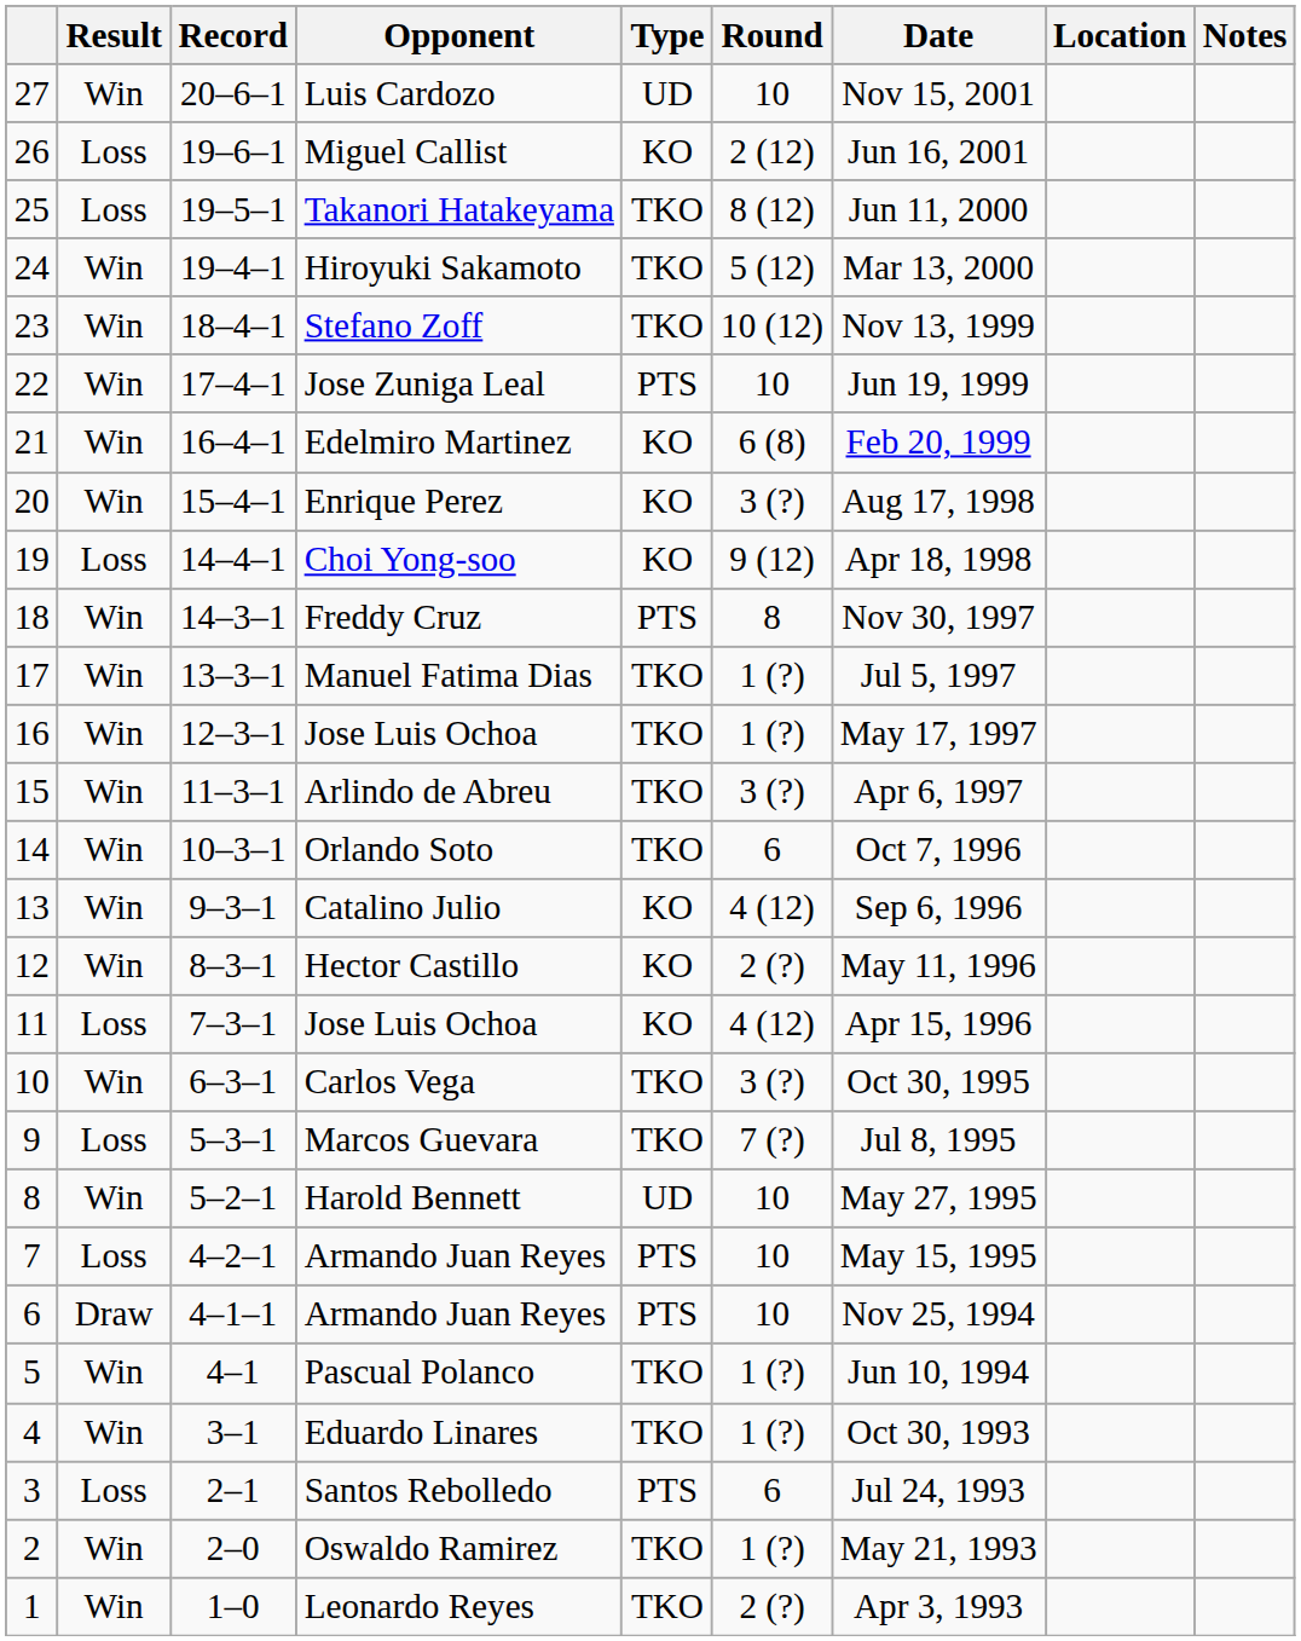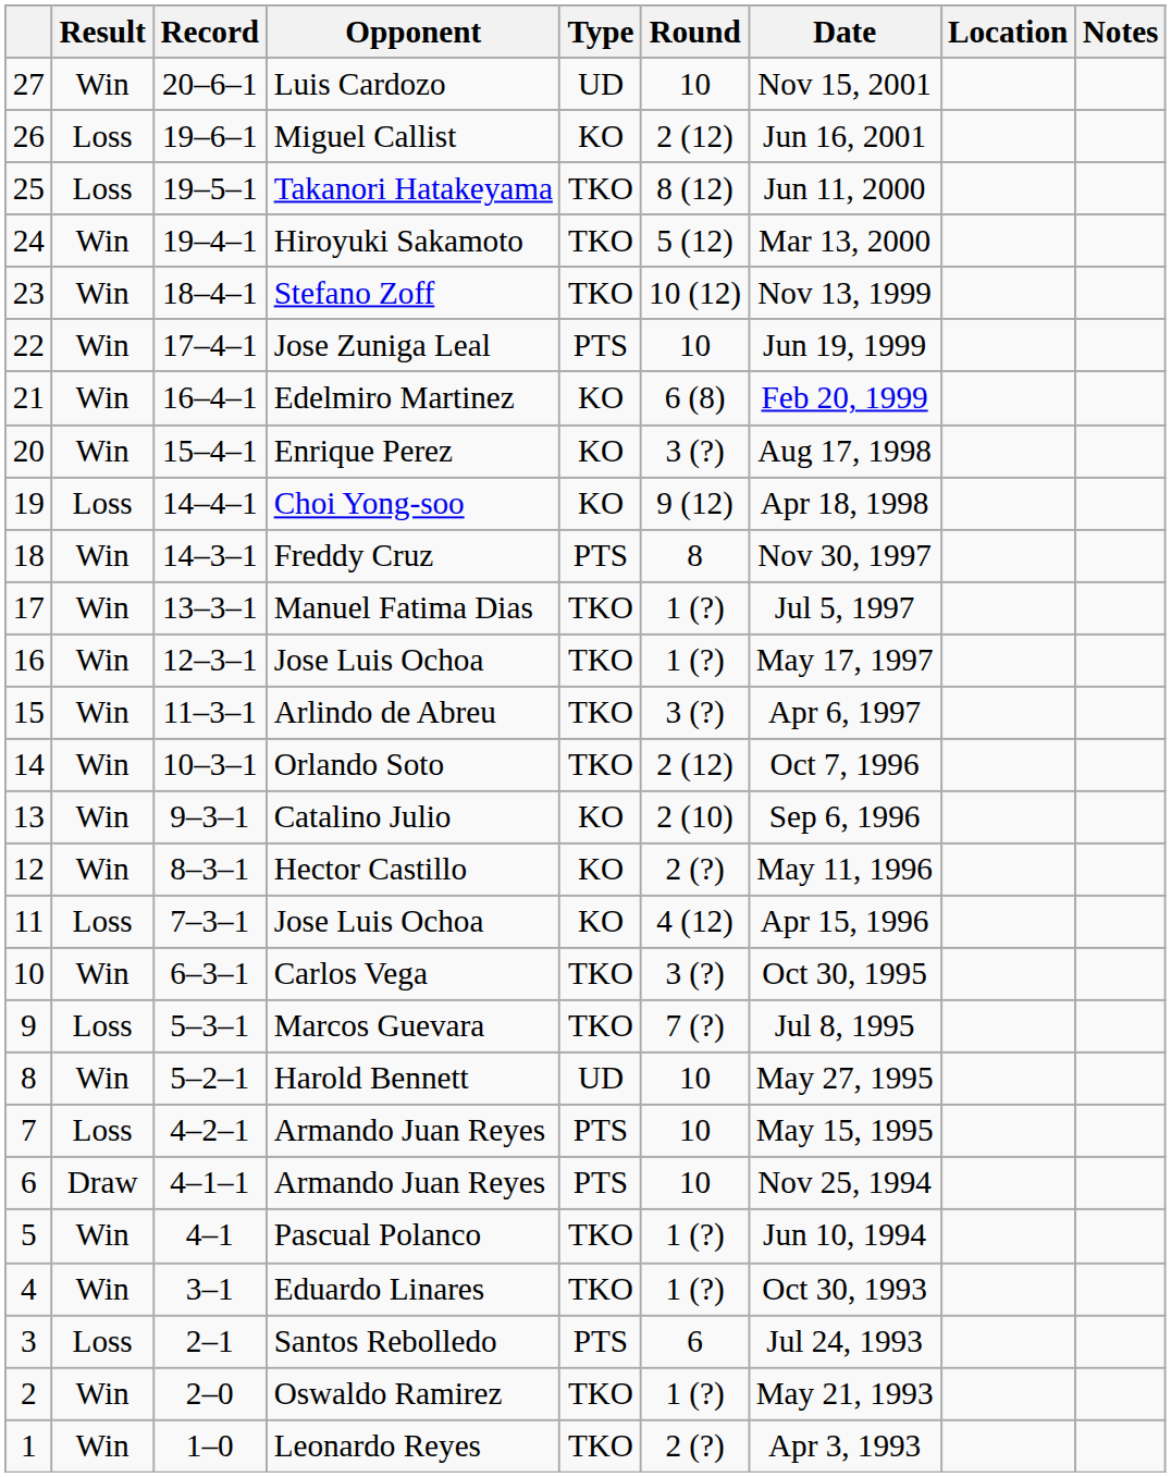Orlando Soto | Round: 6 -> 2 (12)
Catalino Julio | Round: 4 (12) -> 2 (10)
